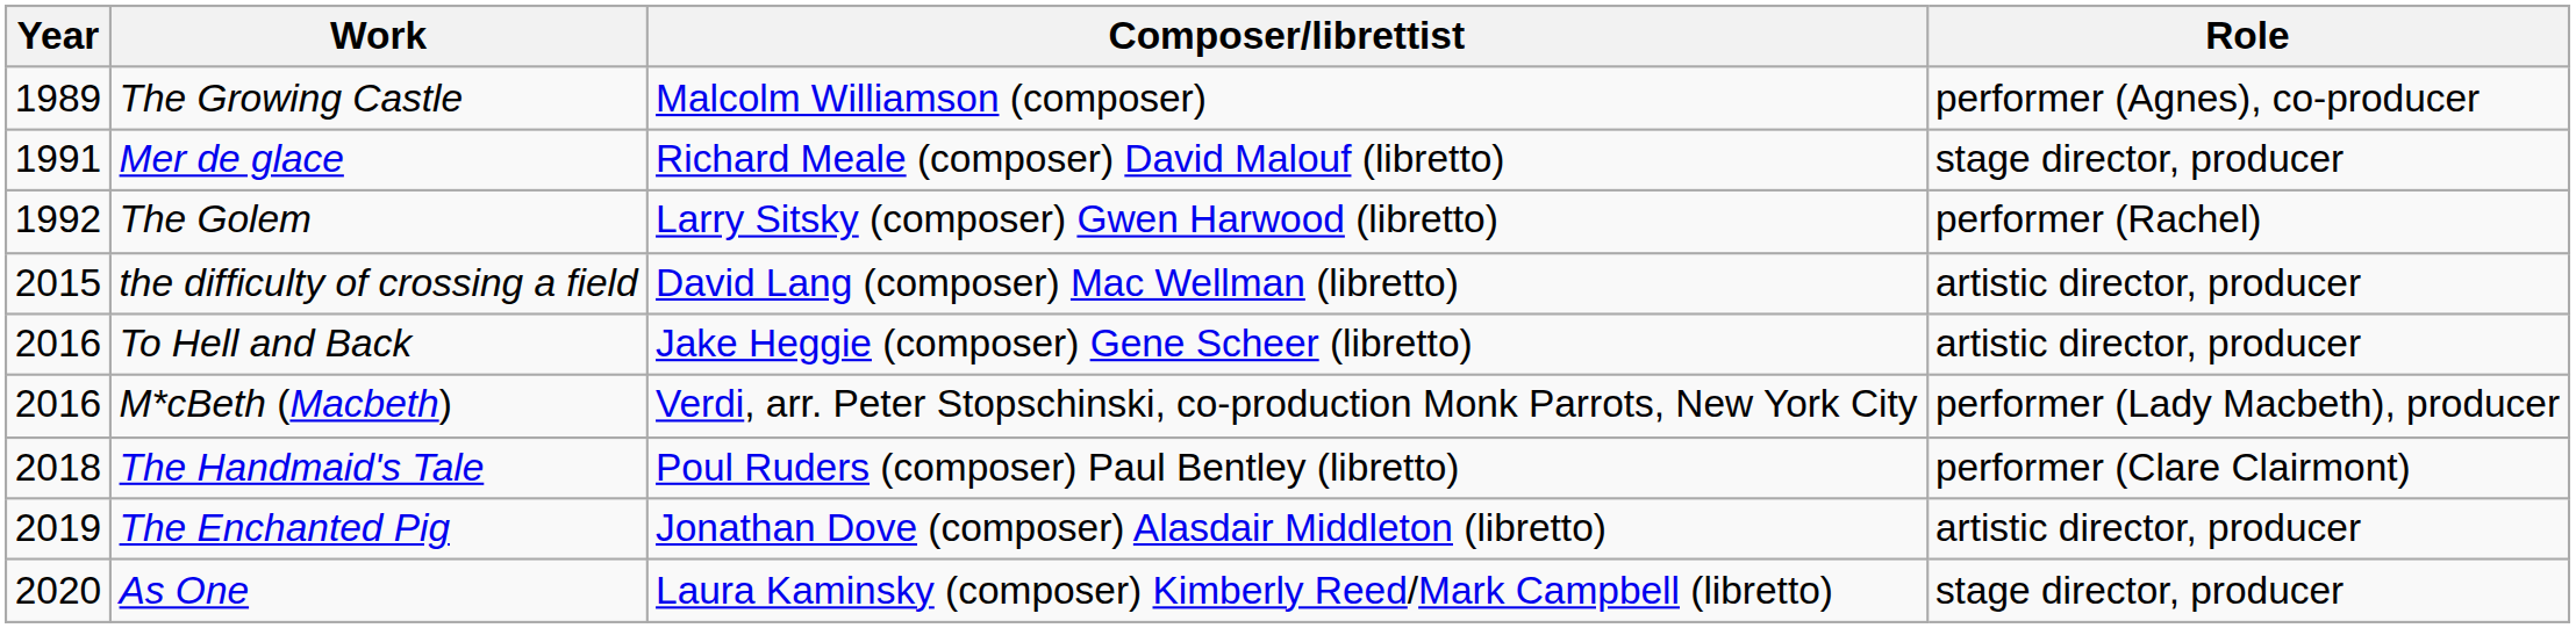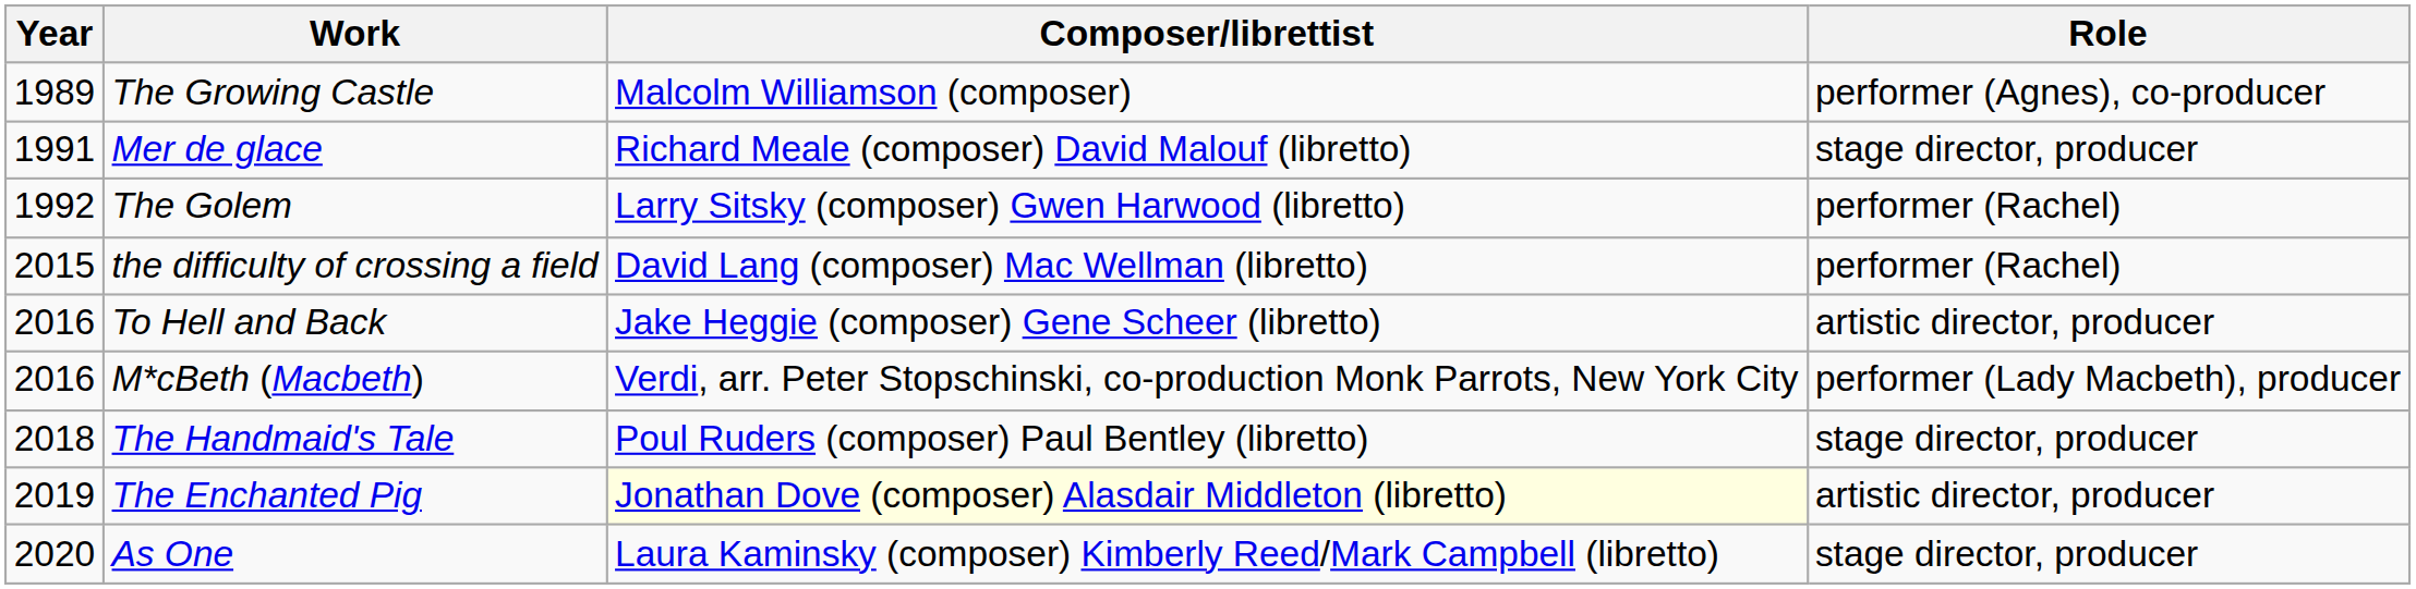the difficulty of crossing a field | Role: artistic director, producer -> performer (Rachel)
The Handmaid's Tale | Role: performer (Clare Clairmont) -> stage director, producer
The Enchanted Pig | Composer/librettist: no background -> lightyellow background
